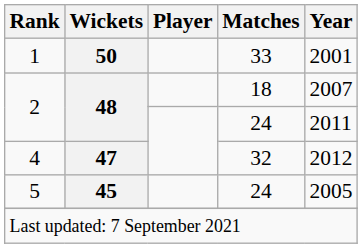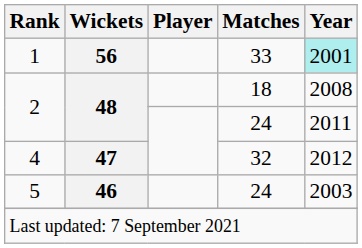1 | Wickets: 50 -> 56
1 | Year: no background -> paleturquoise background
2 / 18 | Year: 2007 -> 2008
5 | Wickets: 45 -> 46
5 | Year: 2005 -> 2003
